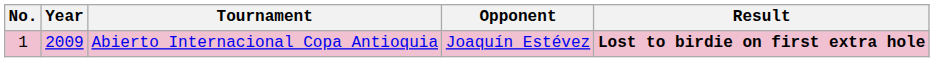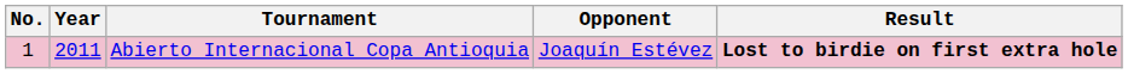Abierto Internacional Copa Antioquia | Year: 2009 -> 2011
